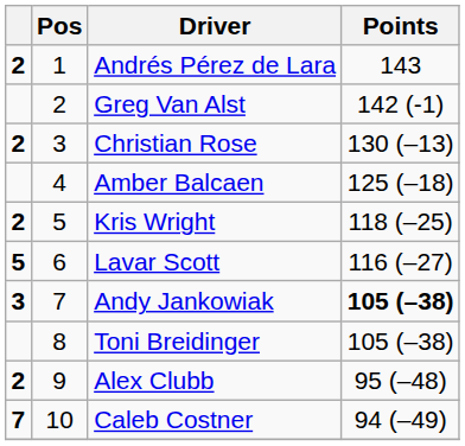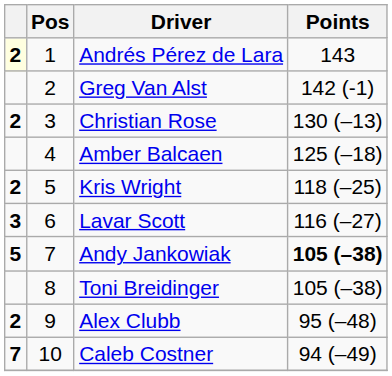Andrés Pérez de Lara | column 1: no background -> lightyellow background
Lavar Scott | column 1: 5 -> 3
Andy Jankowiak | column 1: 3 -> 5
